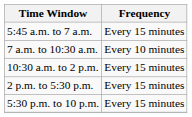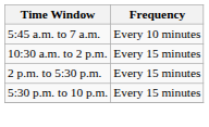5:45 a.m. to 7 a.m. | Frequency: Every 15 minutes -> Every 10 minutes
- row: 7 a.m. to 10:30 a.m. | Every 10 minutes
